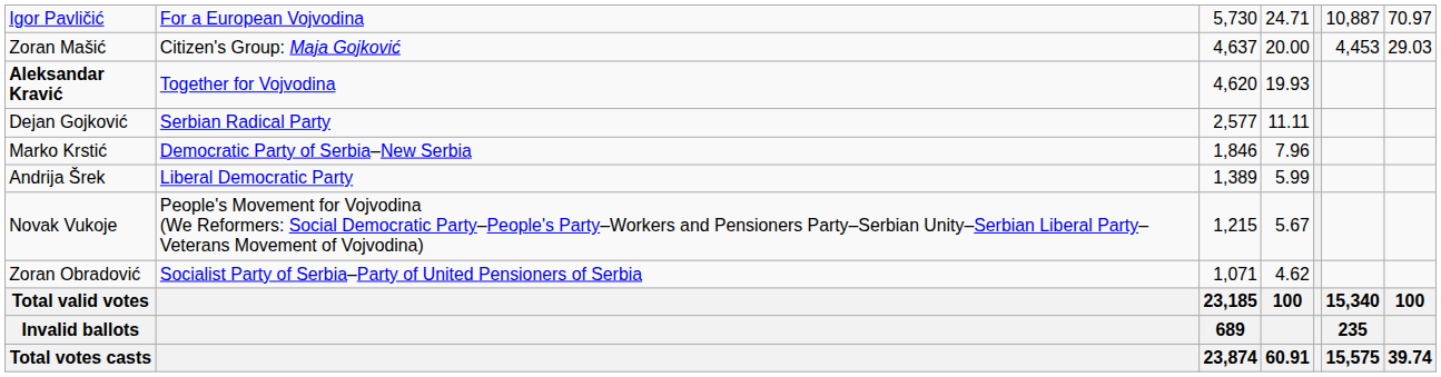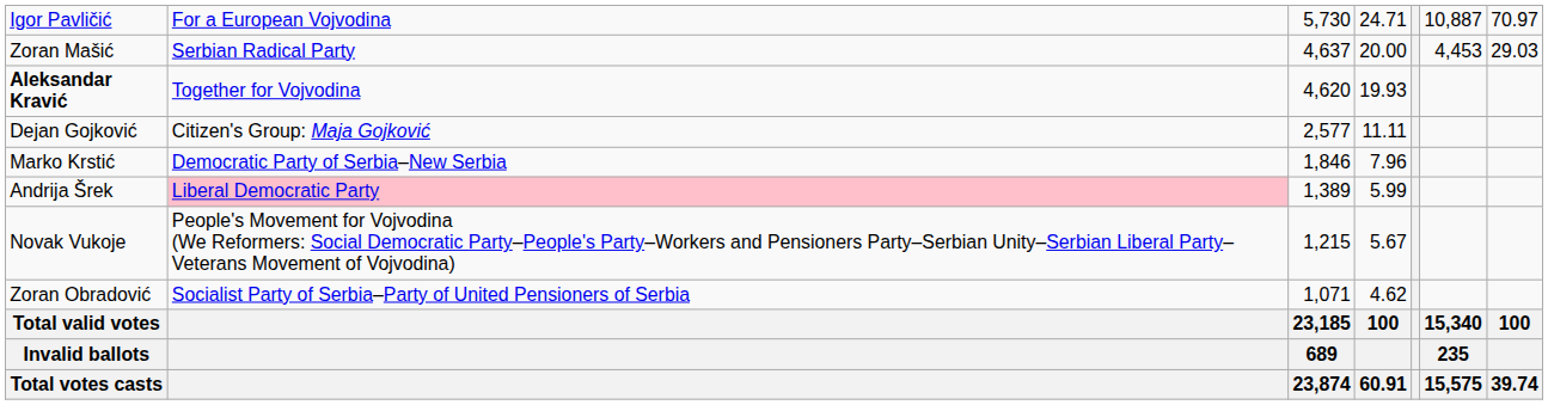Zoran Mašić | column 2: Citizen's Group: Maja Gojković -> Serbian Radical Party
Dejan Gojković | column 2: Serbian Radical Party -> Citizen's Group: Maja Gojković
Andrija Šrek | column 2: no background -> pink background
